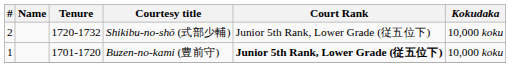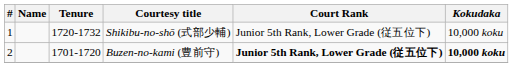Shikibu-no-shō (式部少輔) | #: 2 -> 1
Buzen-no-kami (豊前守) | #: 1 -> 2
Buzen-no-kami (豊前守) | Kokudaka: normal -> bold
